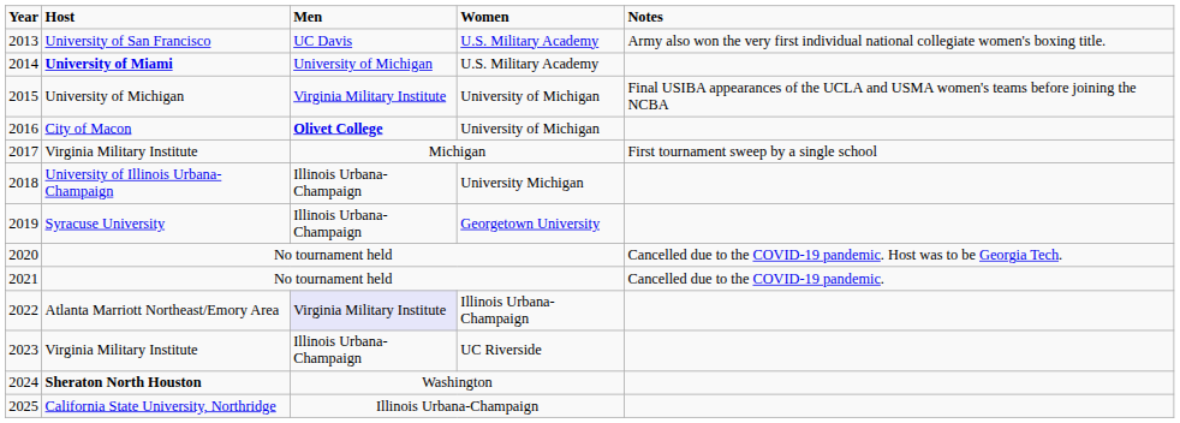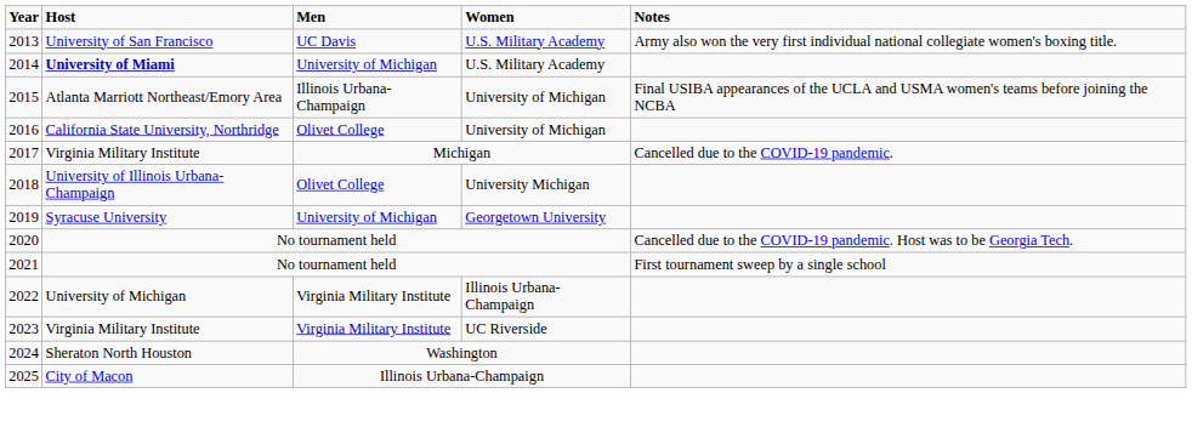2015 | Host: University of Michigan -> Atlanta Marriott Northeast/Emory Area
2015 | Men: Virginia Military Institute -> Illinois Urbana-Champaign
2016 | Host: City of Macon -> California State University, Northridge
2016 | Men: bold -> normal
2017 | Notes: First tournament sweep by a single school -> Cancelled due to the COVID-19 pandemic.
2018 | Men: Illinois Urbana-Champaign -> Olivet College
2019 | Men: Illinois Urbana-Champaign -> University of Michigan
2021 | Notes: Cancelled due to the COVID-19 pandemic. -> First tournament sweep by a single school
2022 | Host: Atlanta Marriott Northeast/Emory Area -> University of Michigan
2022 | Men: lavender background -> no background
2023 | Men: Illinois Urbana-Champaign -> Virginia Military Institute
2024 | Host: bold -> normal
2025 | Host: California State University, Northridge -> City of Macon
